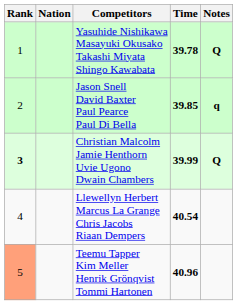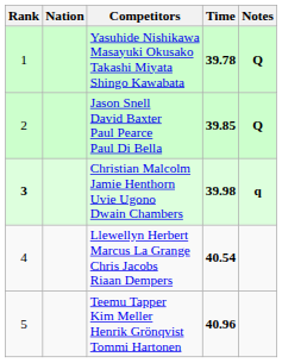Jason Snell David Baxter Paul Pearce Paul Di Bella | Notes: q -> Q
Christian Malcolm Jamie Henthorn Uvie Ugono Dwain Chambers | Time: 39.99 -> 39.98
Christian Malcolm Jamie Henthorn Uvie Ugono Dwain Chambers | Notes: Q -> q
Teemu Tapper Kim Meller Henrik Grönqvist Tommi Hartonen | Rank: lightsalmon background -> no background
